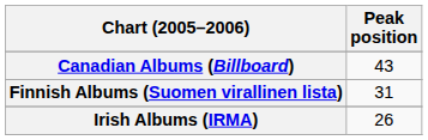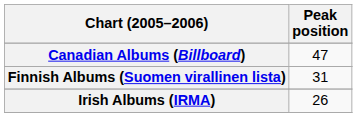Canadian Albums (Billboard) | Peak position: 43 -> 47
